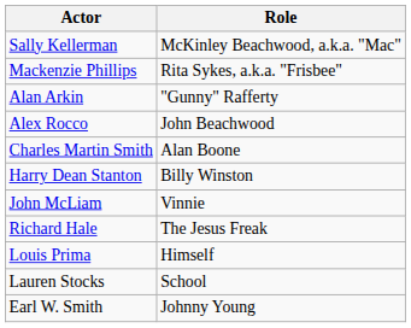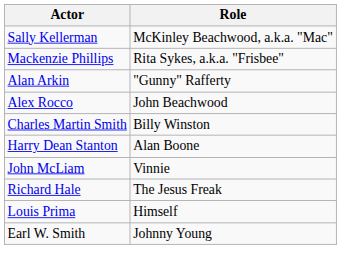Charles Martin Smith | Role: Alan Boone -> Billy Winston
Harry Dean Stanton | Role: Billy Winston -> Alan Boone
- row: Lauren Stocks | School
